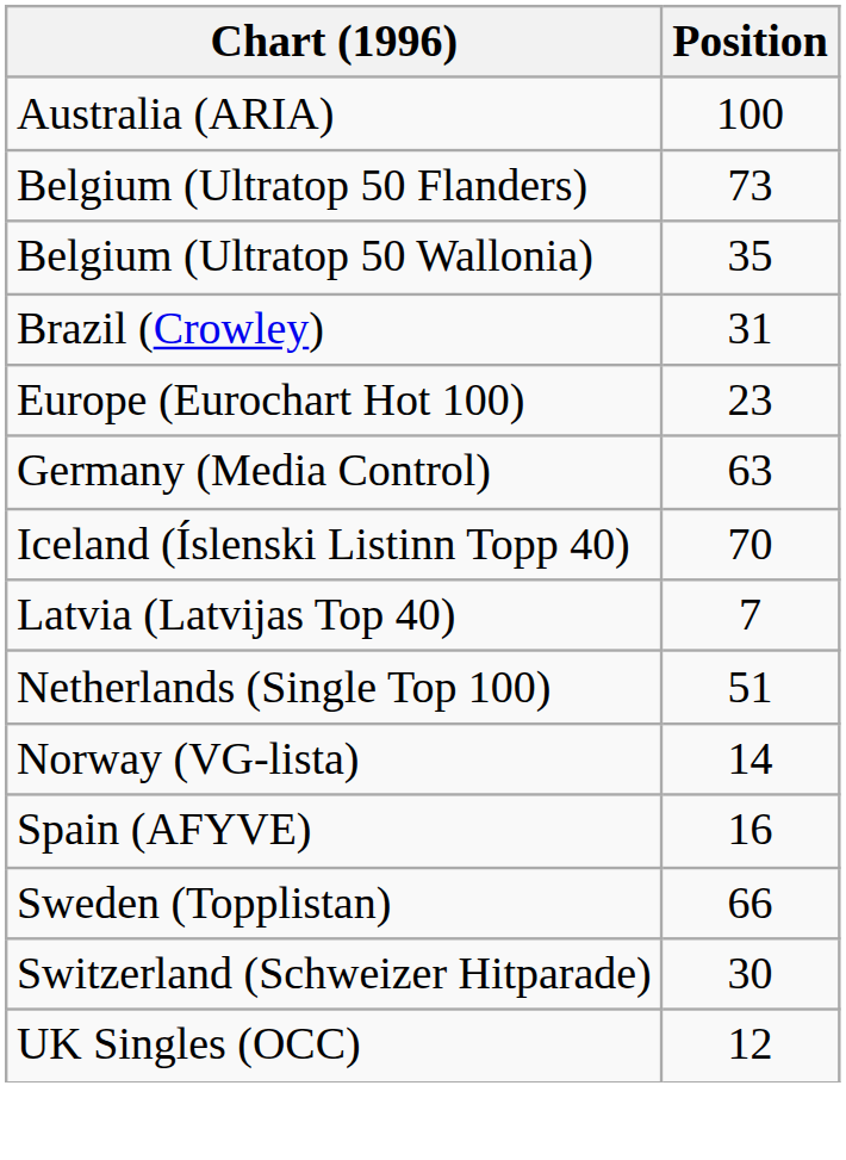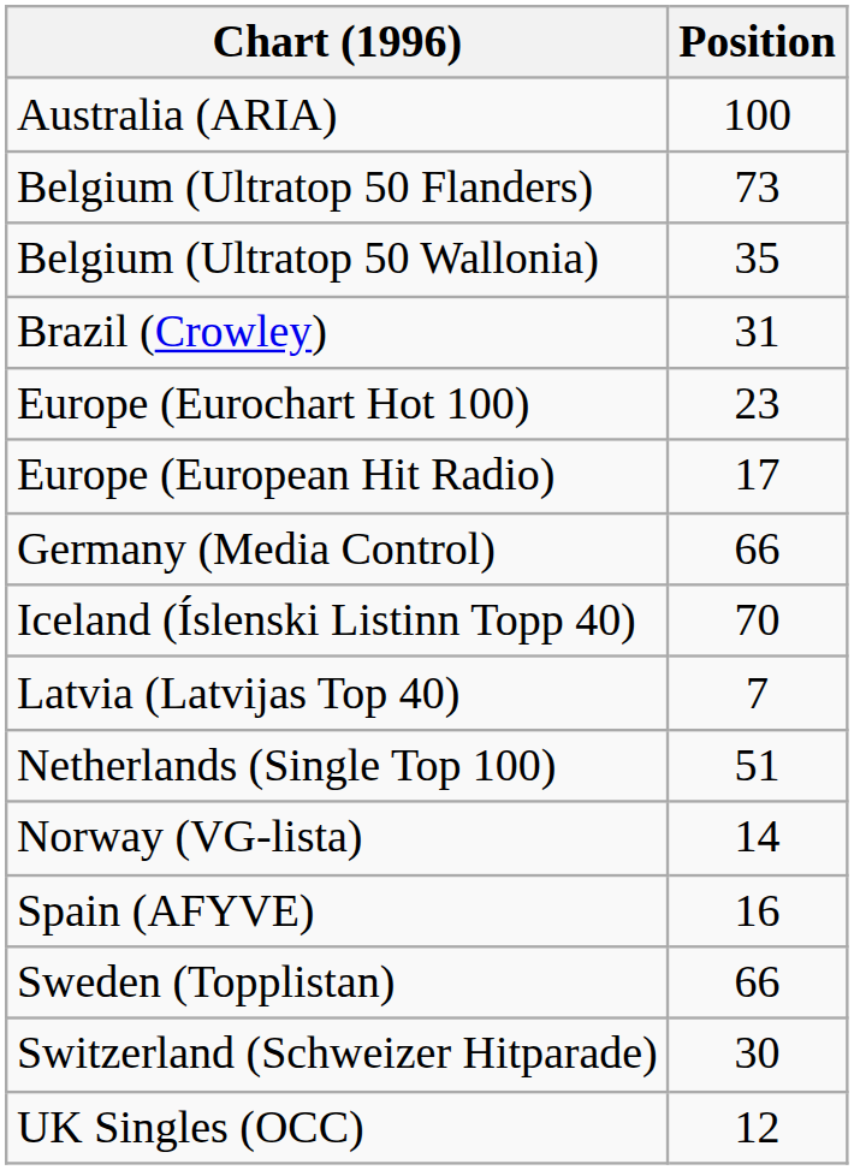+ row: Europe (European Hit Radio) | 17
Germany (Media Control) | Position: 63 -> 66
